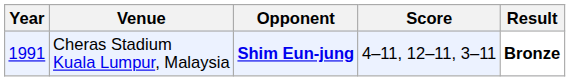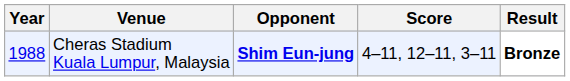Cheras Stadium Kuala Lumpur, Malaysia | Year: 1991 -> 1988
